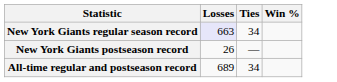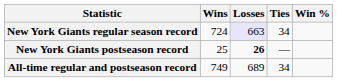+ column: Wins | 724 | 25 | 749
New York Giants postseason record | Losses: normal -> bold
